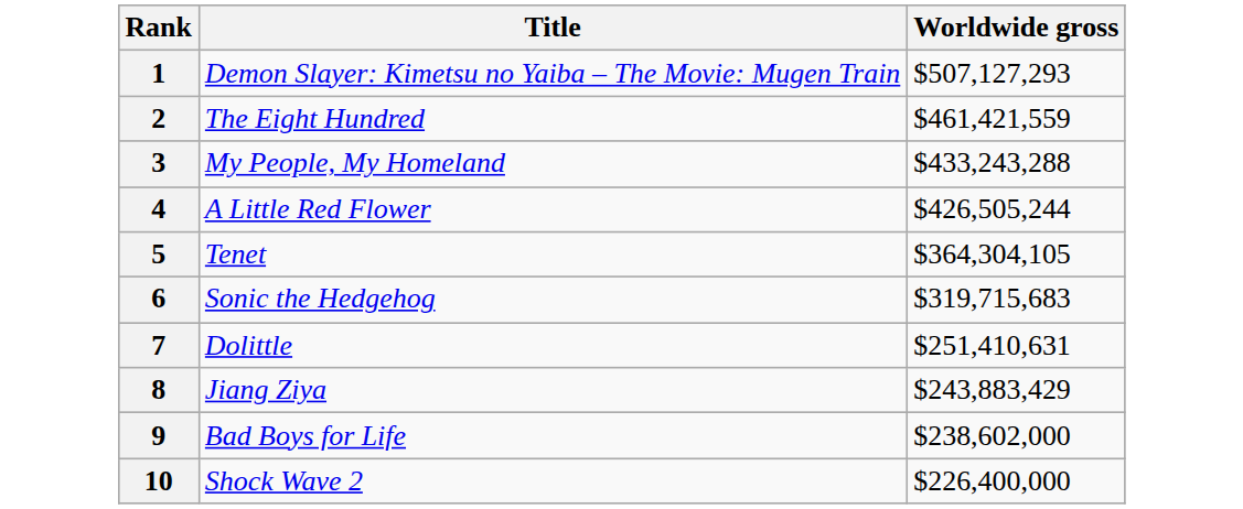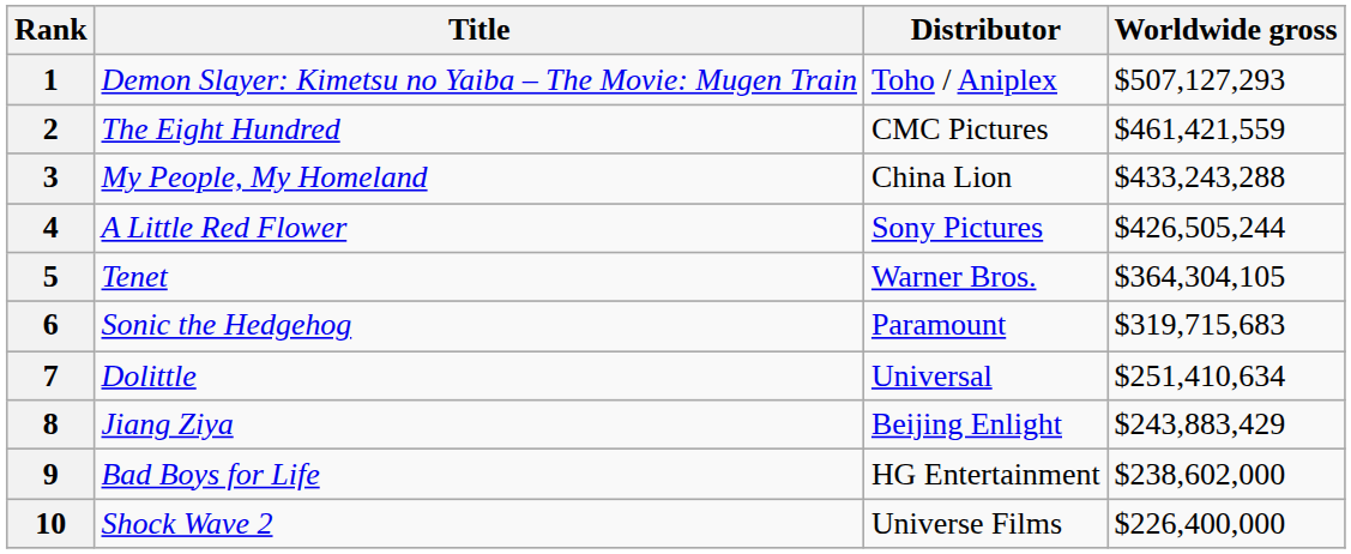+ column: Distributor | Toho / Aniplex | CMC Pictures | China Lion | Sony Pictures | Warner Bros. | Paramount | Universal | Beijing Enlight | HG Entertainment | Universe Films
7 | Worldwide gross: $251,410,631 -> $251,410,634
